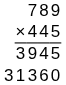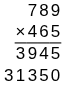× | column 4: 4 -> 6
1 | column 4: 6 -> 5
